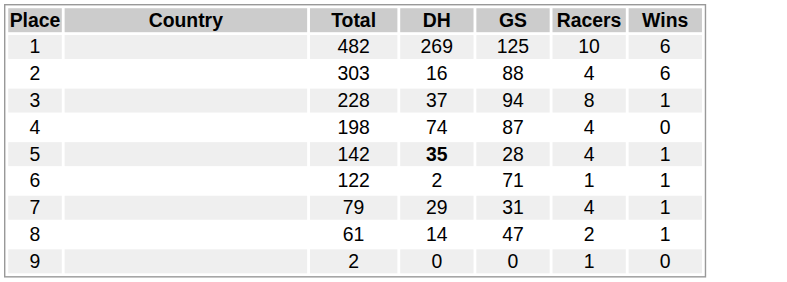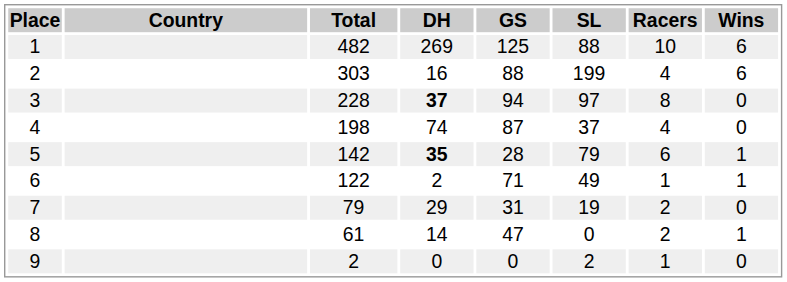+ column: SL | 88 | 199 | 97 | 37 | 79 | 49 | 19 | 0 | 2
3 | DH: normal -> bold
3 | Wins: 1 -> 0
5 | Racers: 4 -> 6
7 | Racers: 4 -> 2
7 | Wins: 1 -> 0
